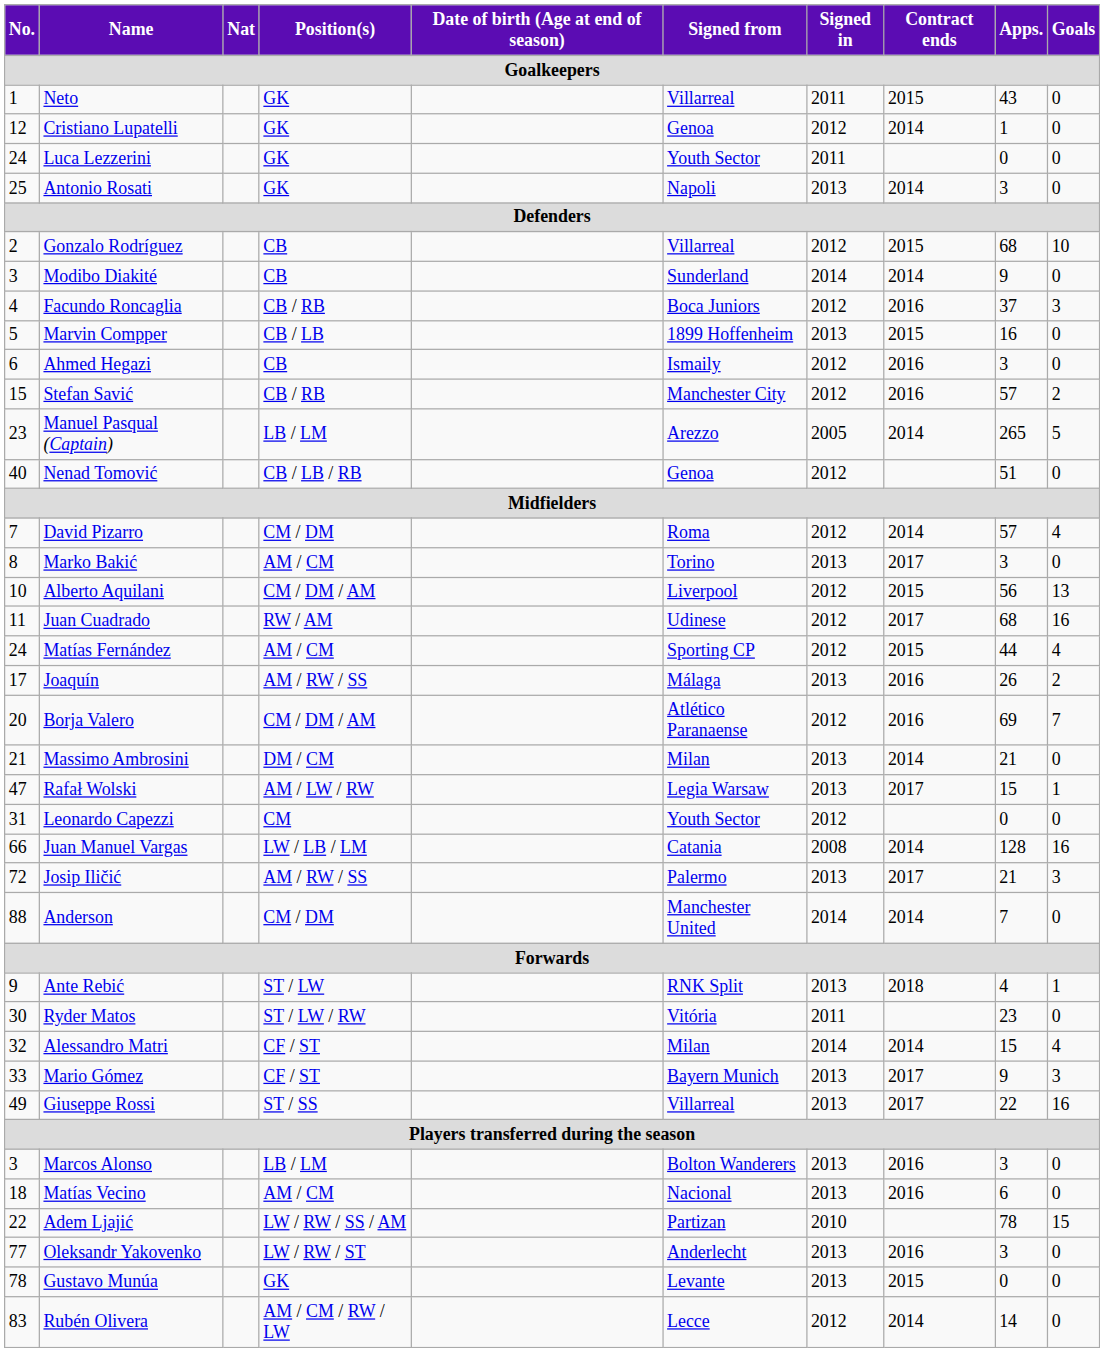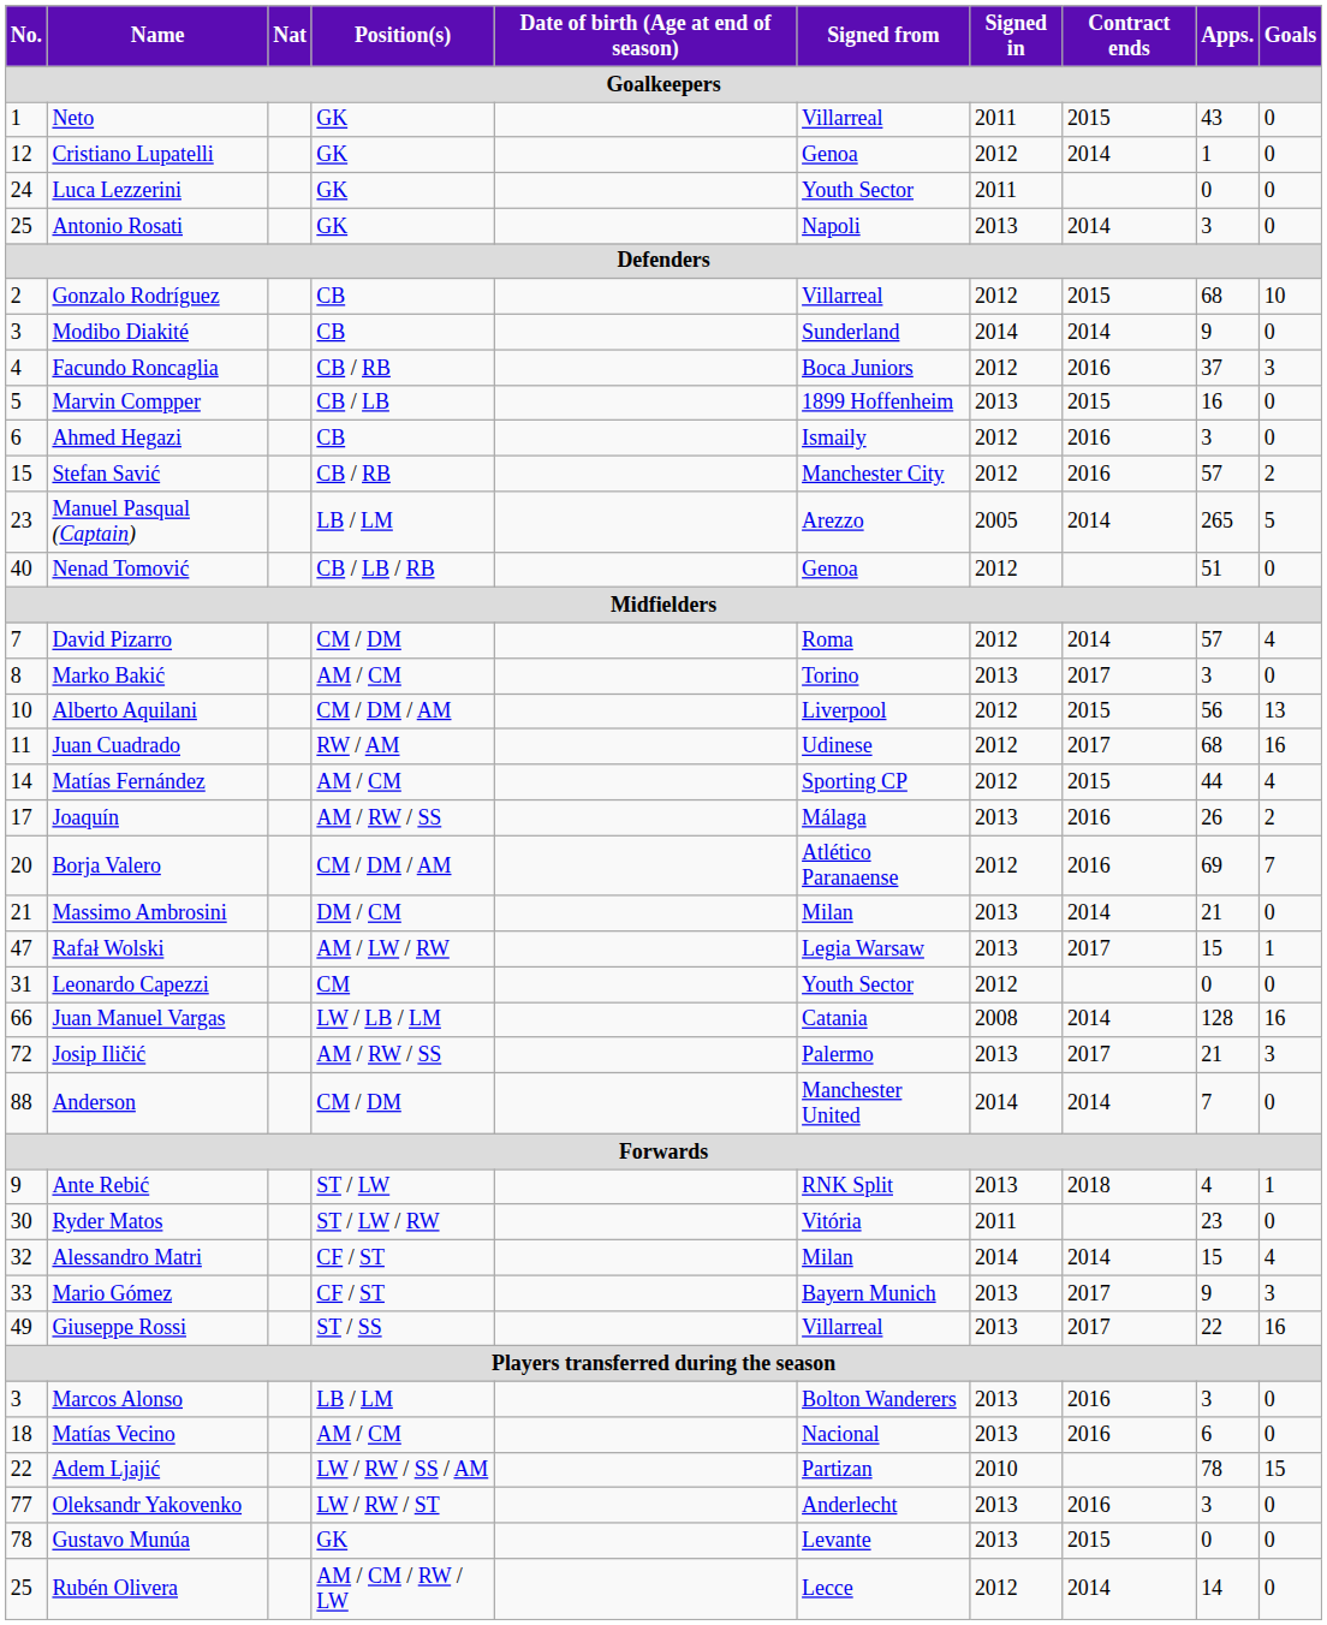Matías Fernández | No.: 24 -> 14
Rubén Olivera | No.: 83 -> 25
